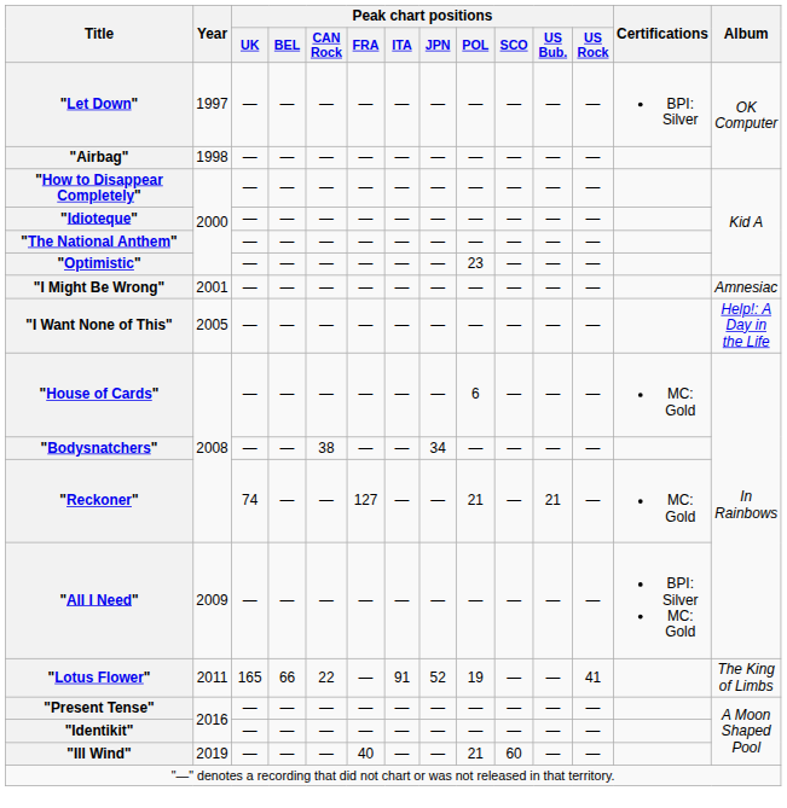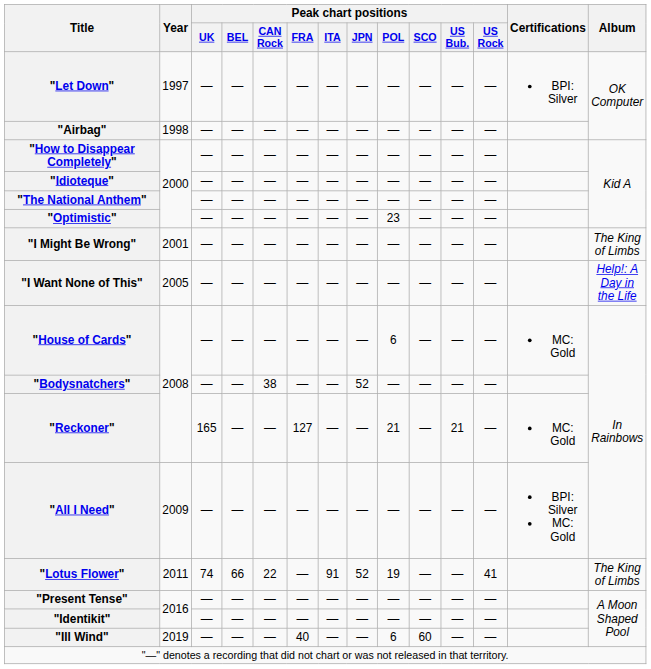"I Might Be Wrong" | Album: Amnesiac -> The King of Limbs
"Bodysnatchers" | Peak chart positions / JPN: 34 -> 52
"Reckoner" | Peak chart positions / UK: 74 -> 165
"Lotus Flower" | Peak chart positions / UK: 165 -> 74
"Ill Wind" | Peak chart positions / POL: 21 -> 6
